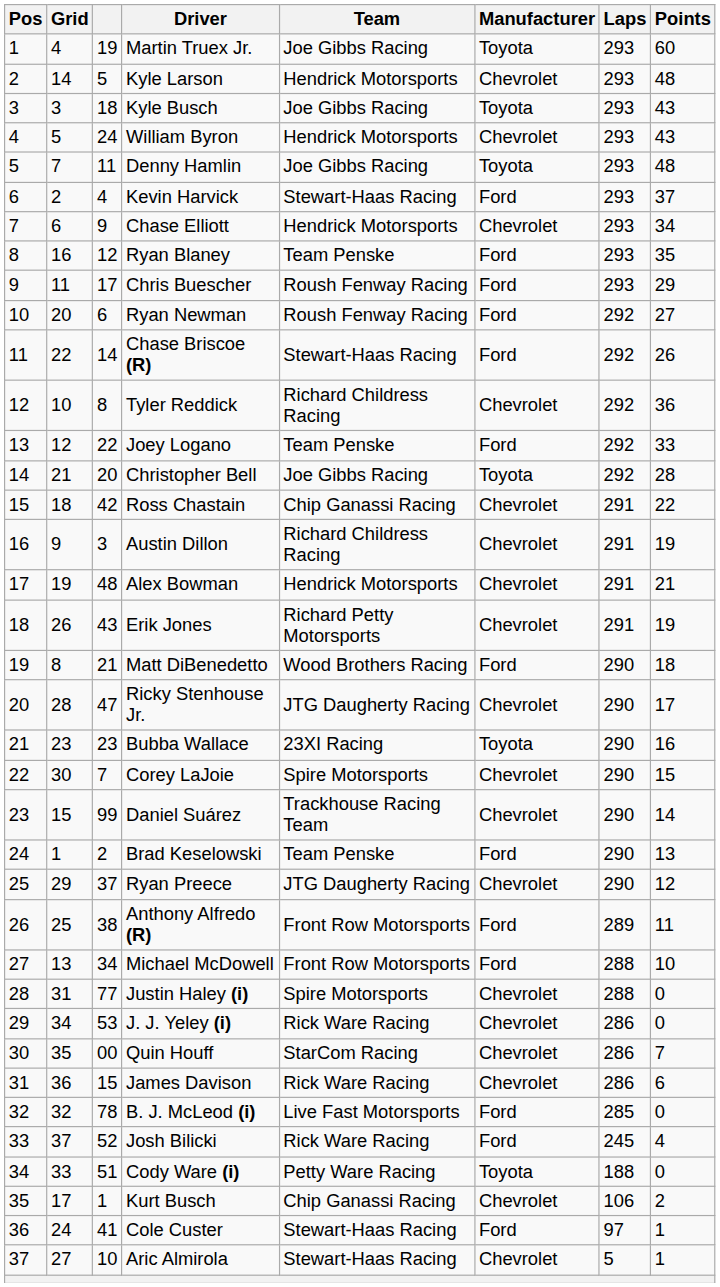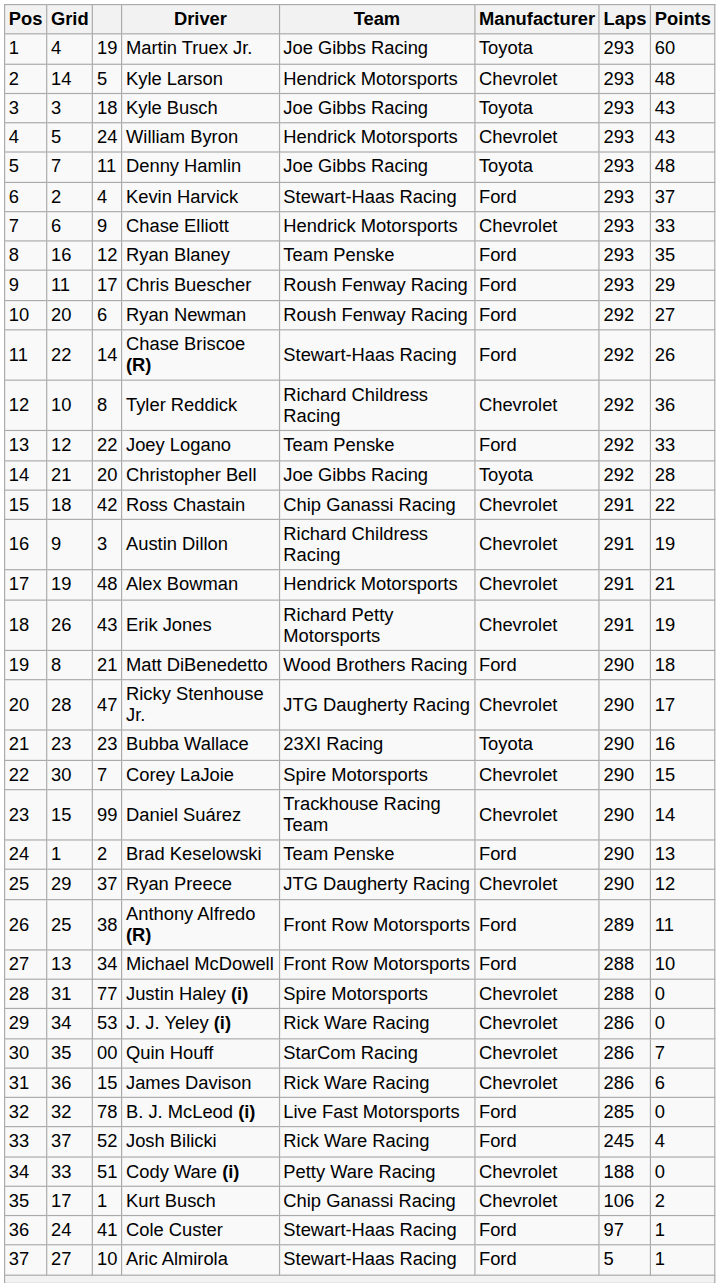Chase Elliott | Points: 34 -> 33
Cody Ware (i) | Manufacturer: Toyota -> Chevrolet
Aric Almirola | Manufacturer: Chevrolet -> Ford
